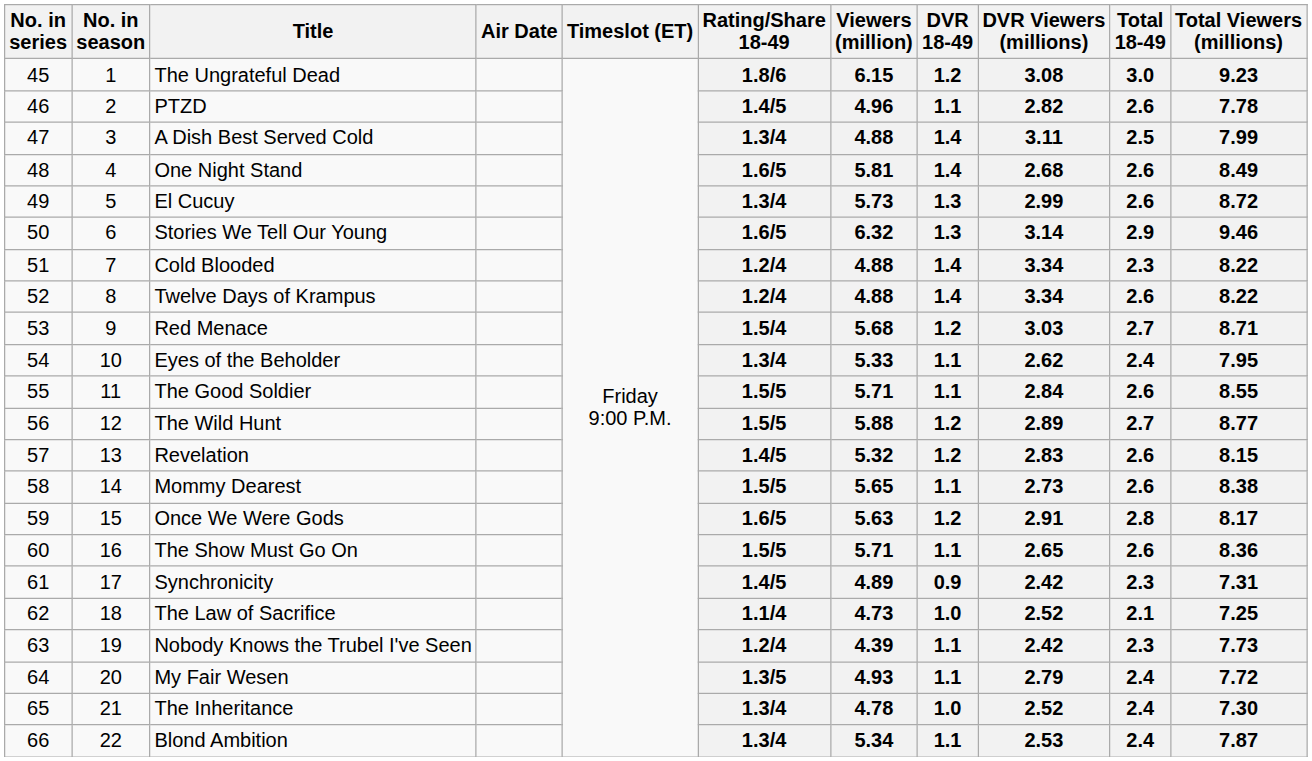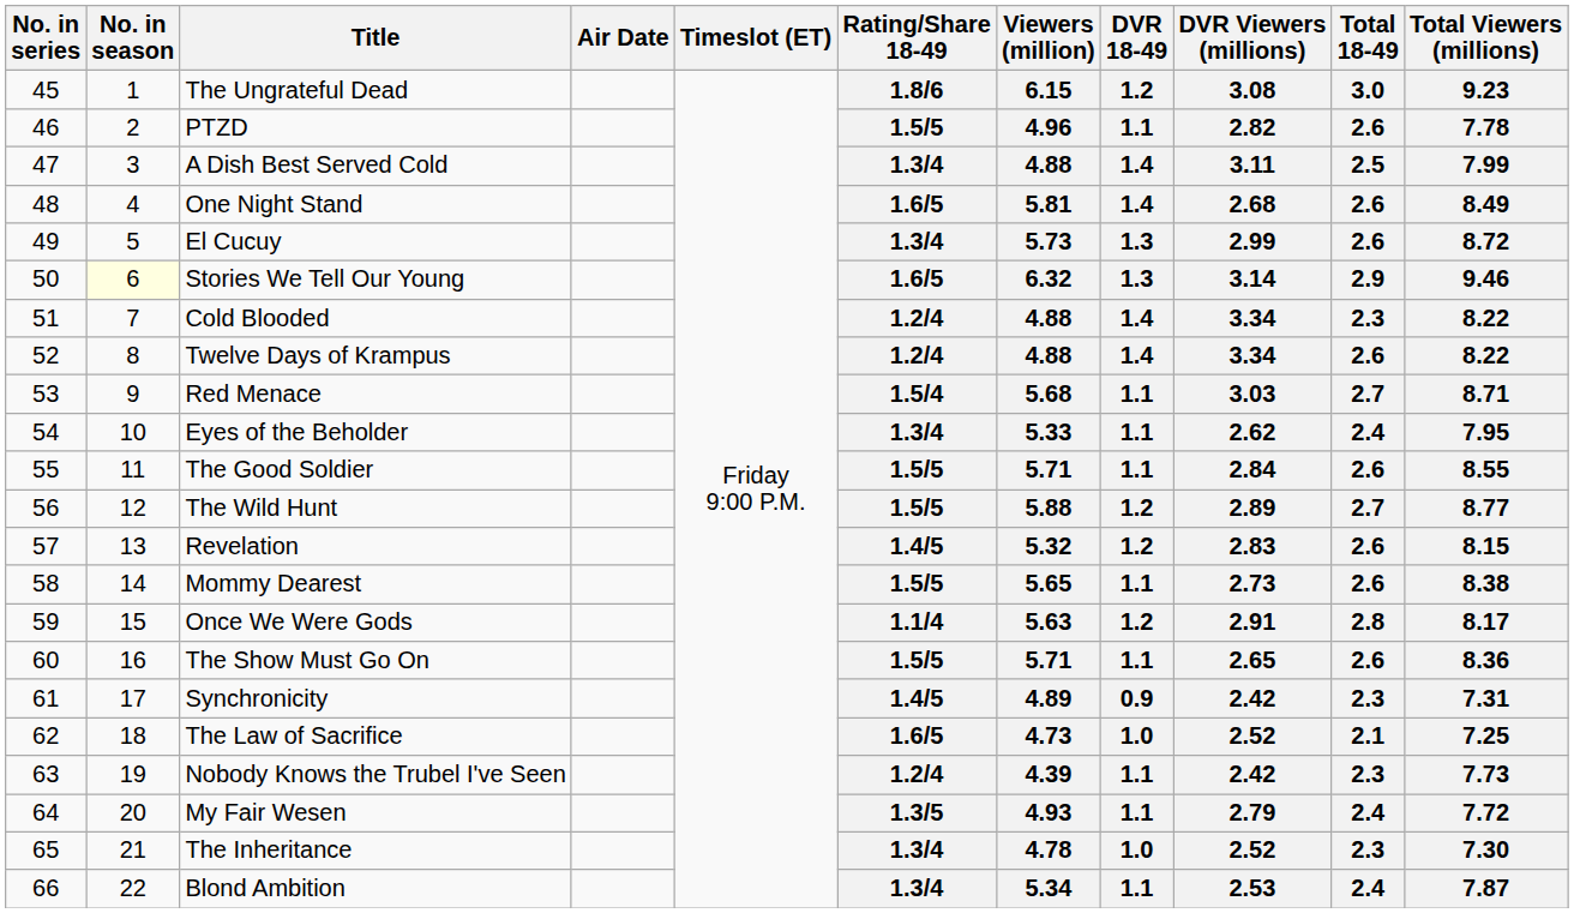PTZD | Rating/Share 18-49: 1.4/5 -> 1.5/5
Stories We Tell Our Young | No. in season: no background -> lightyellow background
Red Menace | DVR 18-49: 1.2 -> 1.1
Once We Were Gods | Rating/Share 18-49: 1.6/5 -> 1.1/4
The Law of Sacrifice | Rating/Share 18-49: 1.1/4 -> 1.6/5
The Inheritance | Total 18-49: 2.4 -> 2.3
